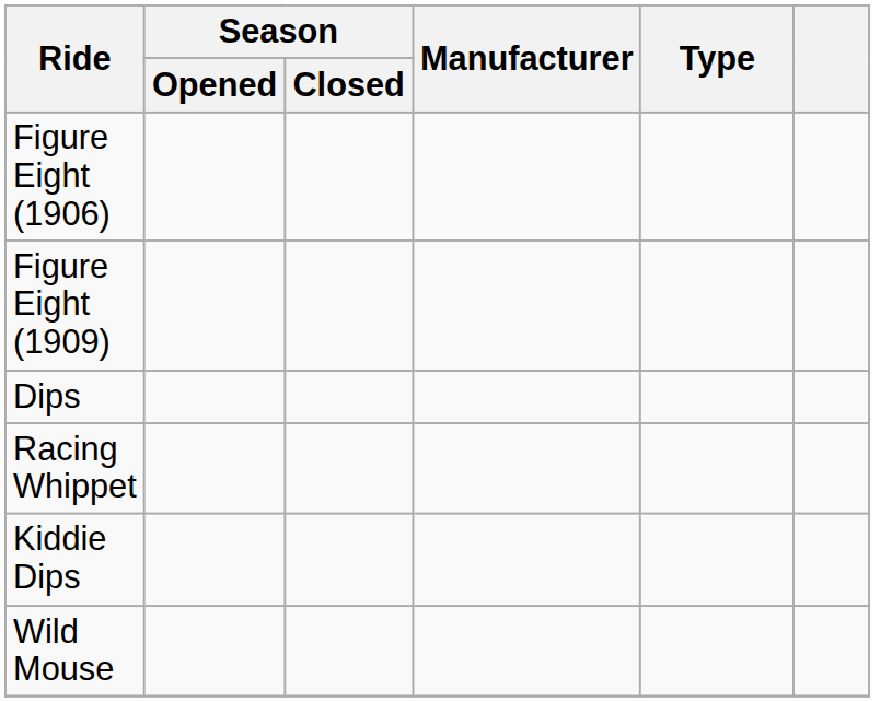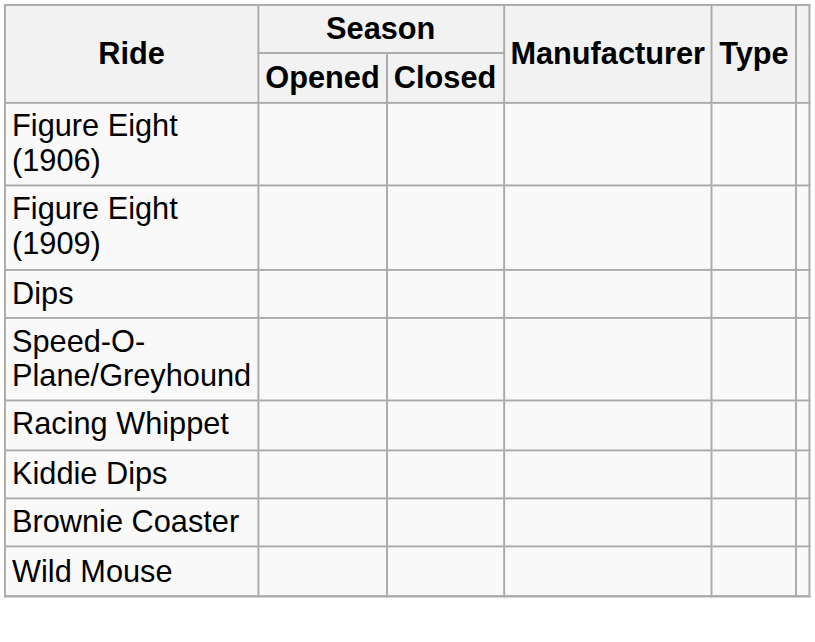+ row: Speed-O-Plane/Greyhound
+ row: Brownie Coaster
